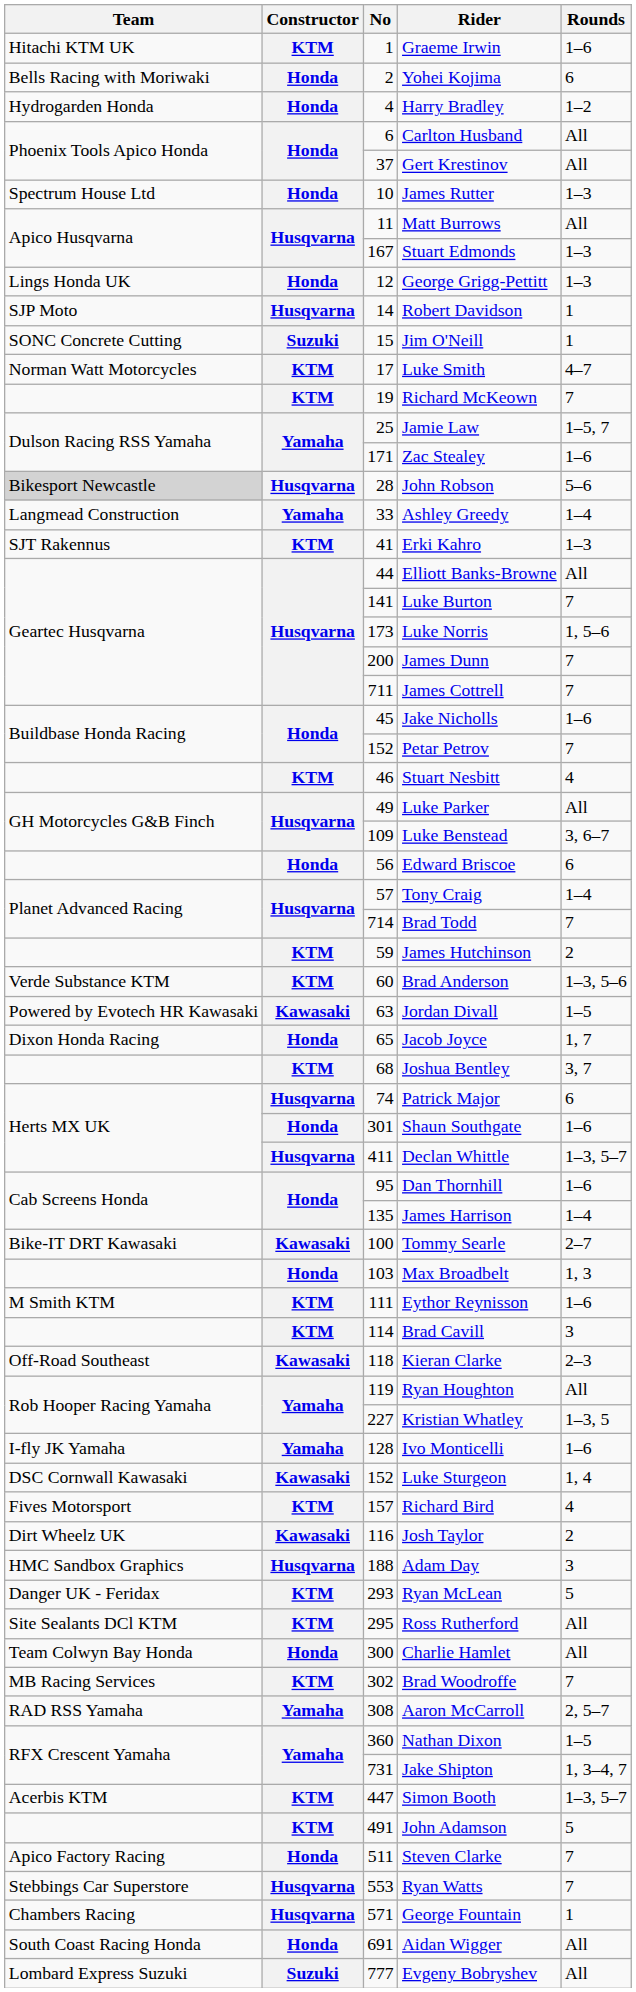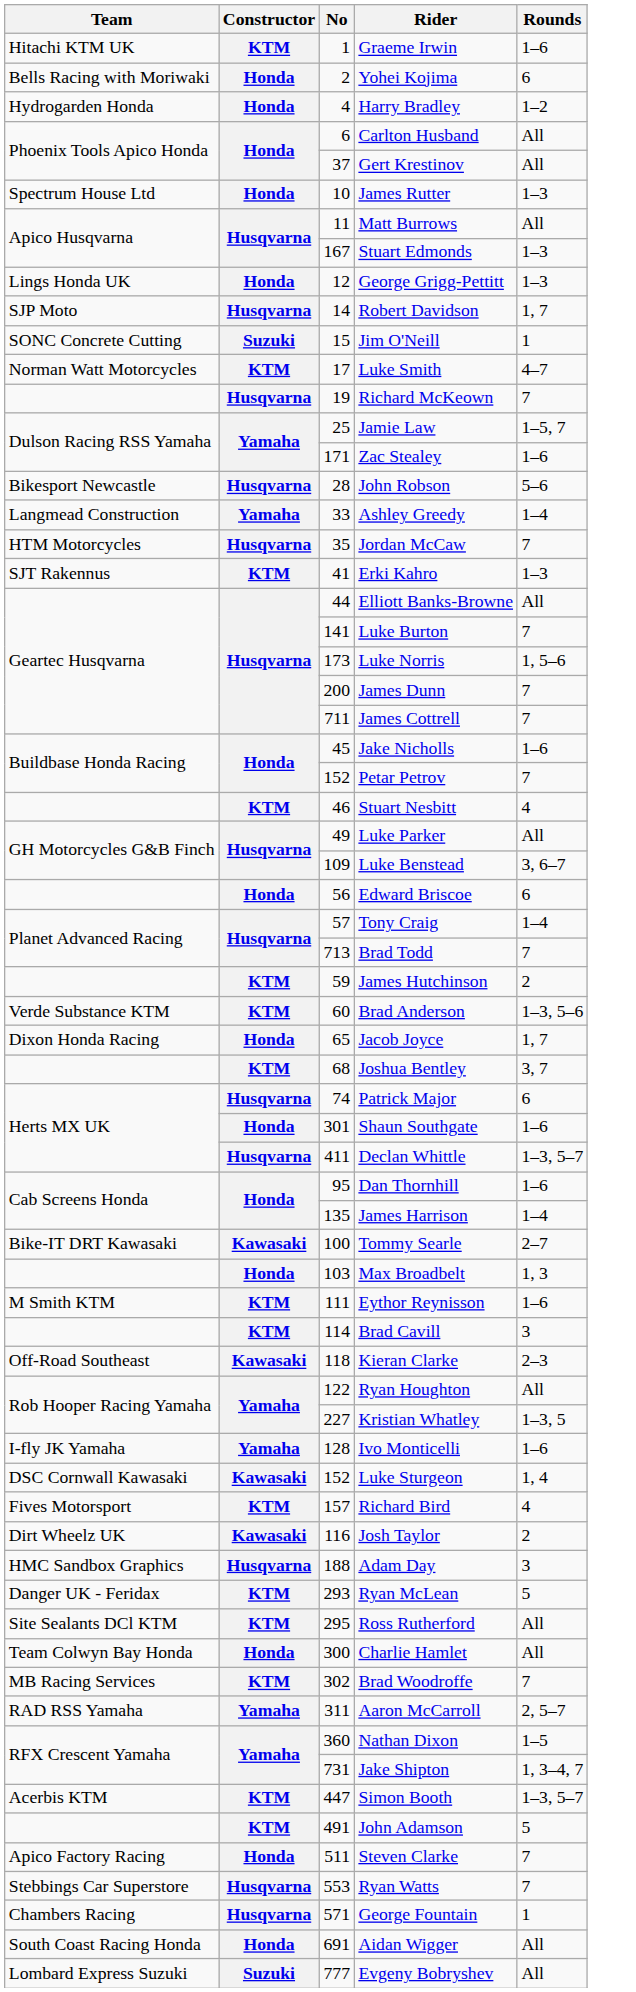Robert Davidson | Rounds: 1 -> 1, 7
Richard McKeown | Constructor: KTM -> Husqvarna
John Robson | Team: lightgrey background -> no background
+ row: HTM Motorcycles | Husqvarna | 35 | Jordan McCaw | 7
Brad Todd | No: 714 -> 713
- row: Powered by Evotech HR Kawasaki | Kawasaki | 63 | Jordan Divall | 1–5
Ryan Houghton | No: 119 -> 122
Aaron McCarroll | No: 308 -> 311
